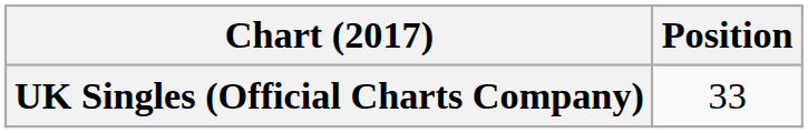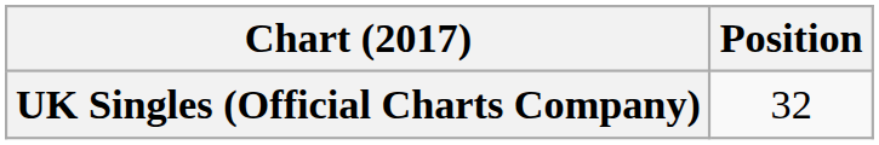UK Singles (Official Charts Company) | Position: 33 -> 32
